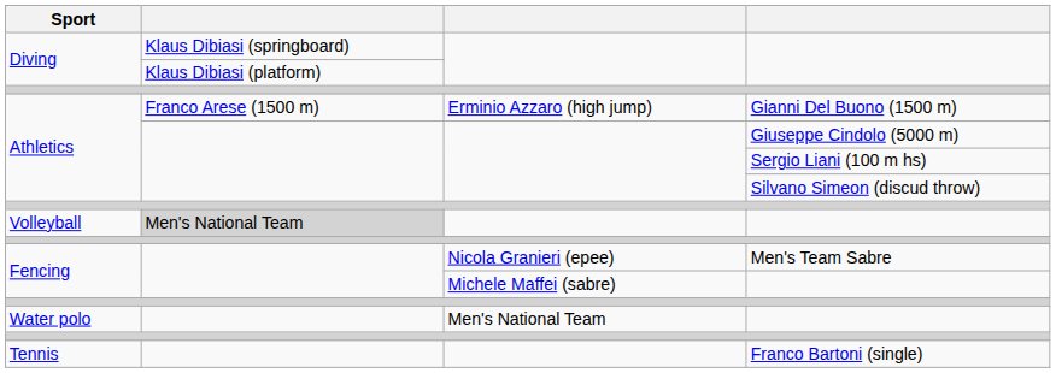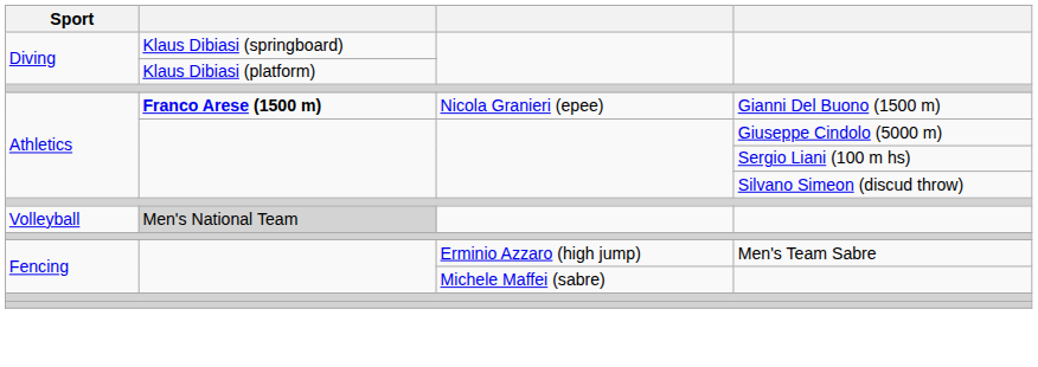Athletics / Gianni Del Buono (1500 m) | column 2: normal -> bold
Athletics / Gianni Del Buono (1500 m) | column 3: Erminio Azzaro (high jump) -> Nicola Granieri (epee)
Fencing / Men's Team Sabre | column 3: Nicola Granieri (epee) -> Erminio Azzaro (high jump)
- row: Water polo | Men's National Team
- row: Tennis | Franco Bartoni (single)
